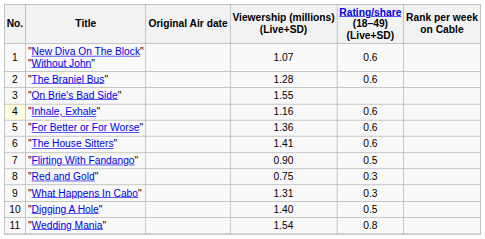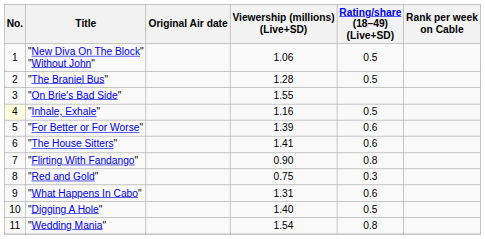"New Diva On The Block" "Without John" | Viewership (millions) (Live+SD): 1.07 -> 1.06
"New Diva On The Block" "Without John" | Rating/share (18–49) (Live+SD): 0.6 -> 0.5
"The Braniel Bus" | Rating/share (18–49) (Live+SD): 0.6 -> 0.5
"Inhale, Exhale" | Rating/share (18–49) (Live+SD): 0.6 -> 0.5
"For Better or For Worse" | Viewership (millions) (Live+SD): 1.36 -> 1.39
"Flirting With Fandango" | Rating/share (18–49) (Live+SD): 0.5 -> 0.8
"What Happens In Cabo" | Rating/share (18–49) (Live+SD): 0.3 -> 0.6
